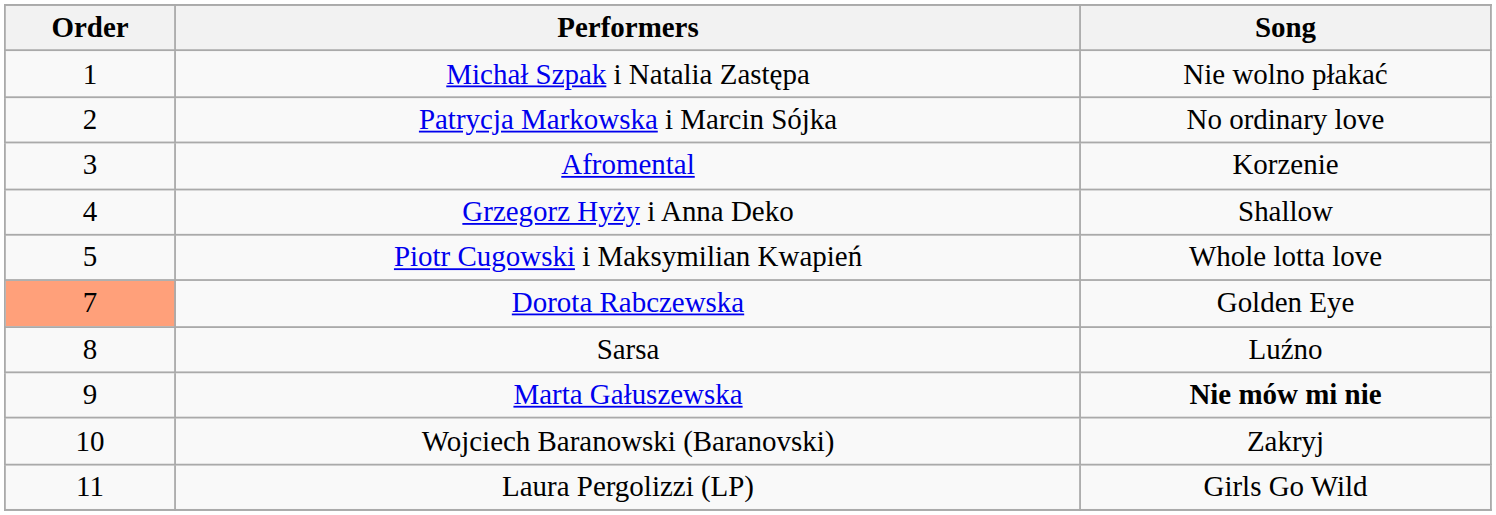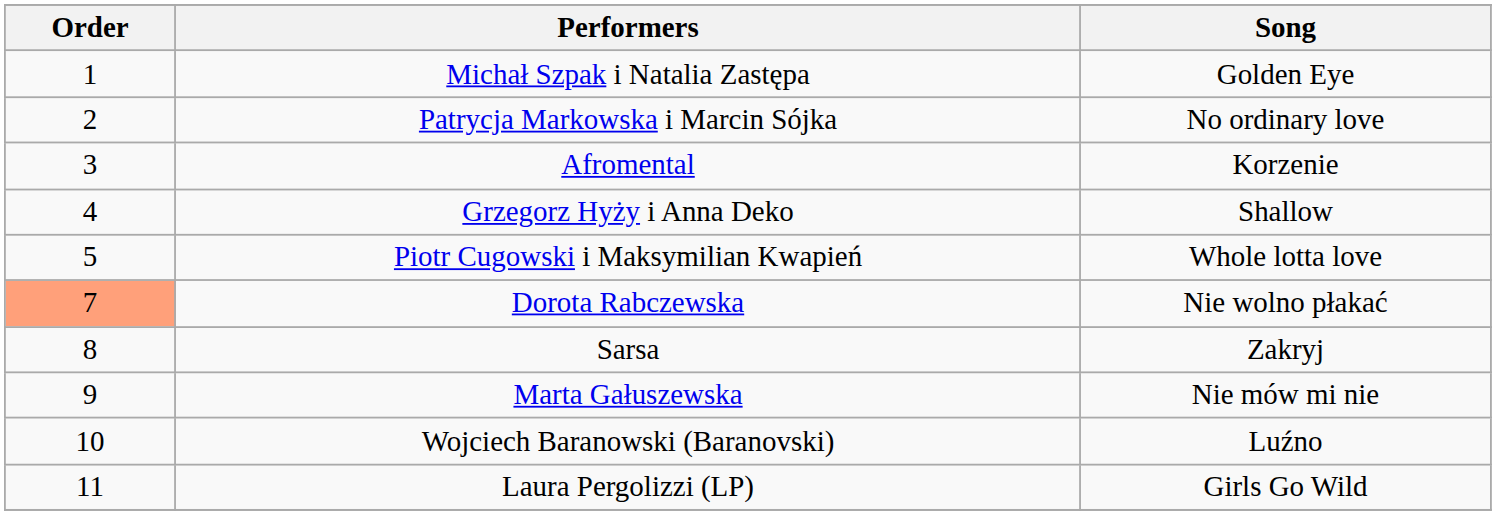Michał Szpak i Natalia Zastępa | Song: Nie wolno płakać -> Golden Eye
Dorota Rabczewska | Song: Golden Eye -> Nie wolno płakać
Sarsa | Song: Luźno -> Zakryj
Marta Gałuszewska | Song: bold -> normal
Wojciech Baranowski (Baranovski) | Song: Zakryj -> Luźno
